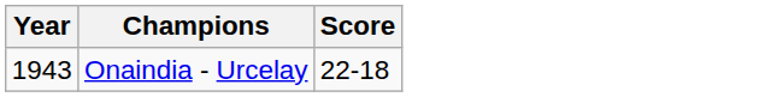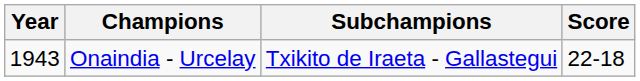+ column: Subchampions | Txikito de Iraeta - Gallastegui
